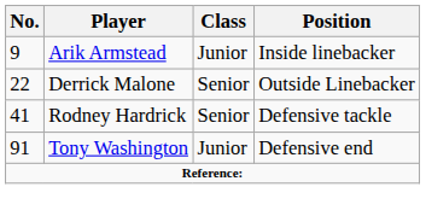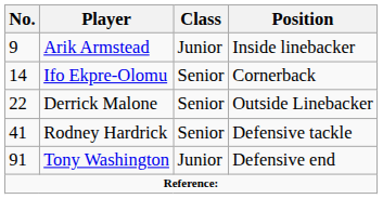+ row: 14 | Ifo Ekpre-Olomu | Senior | Cornerback
